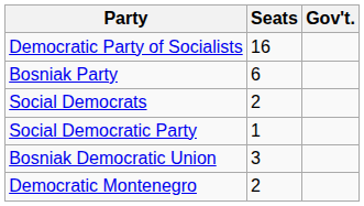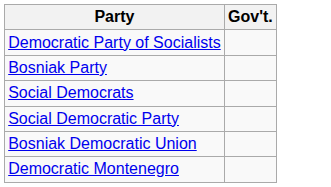- column: Seats | 16 | 6 | 2 | 1 | 3 | 2
